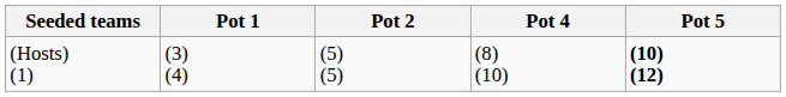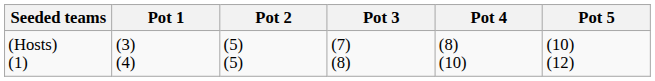+ column: Pot 3 | (7) (8)
(Hosts) (1) | Pot 5: bold -> normal
